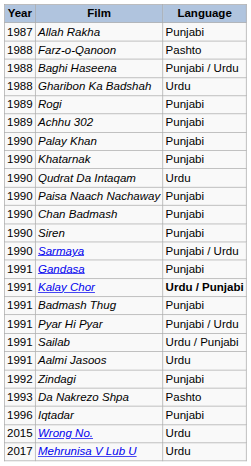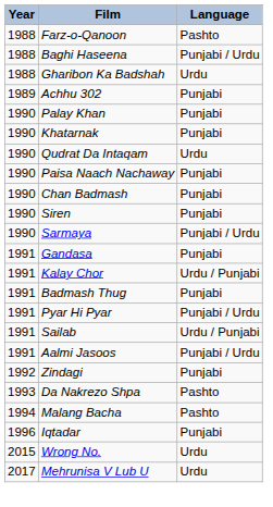- row: 1987 | Allah Rakha | Punjabi
- row: 1989 | Rogi | Punjabi
Kalay Chor | Language: bold -> normal
Aalmi Jasoos | Language: Urdu -> Punjabi / Urdu
+ row: 1994 | Malang Bacha | Pashto
